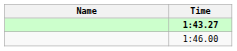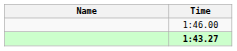rows swapped: 1:43.27 <-> 1:46.00
